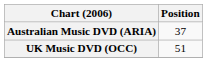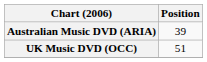Australian Music DVD (ARIA) | Position: 37 -> 39
